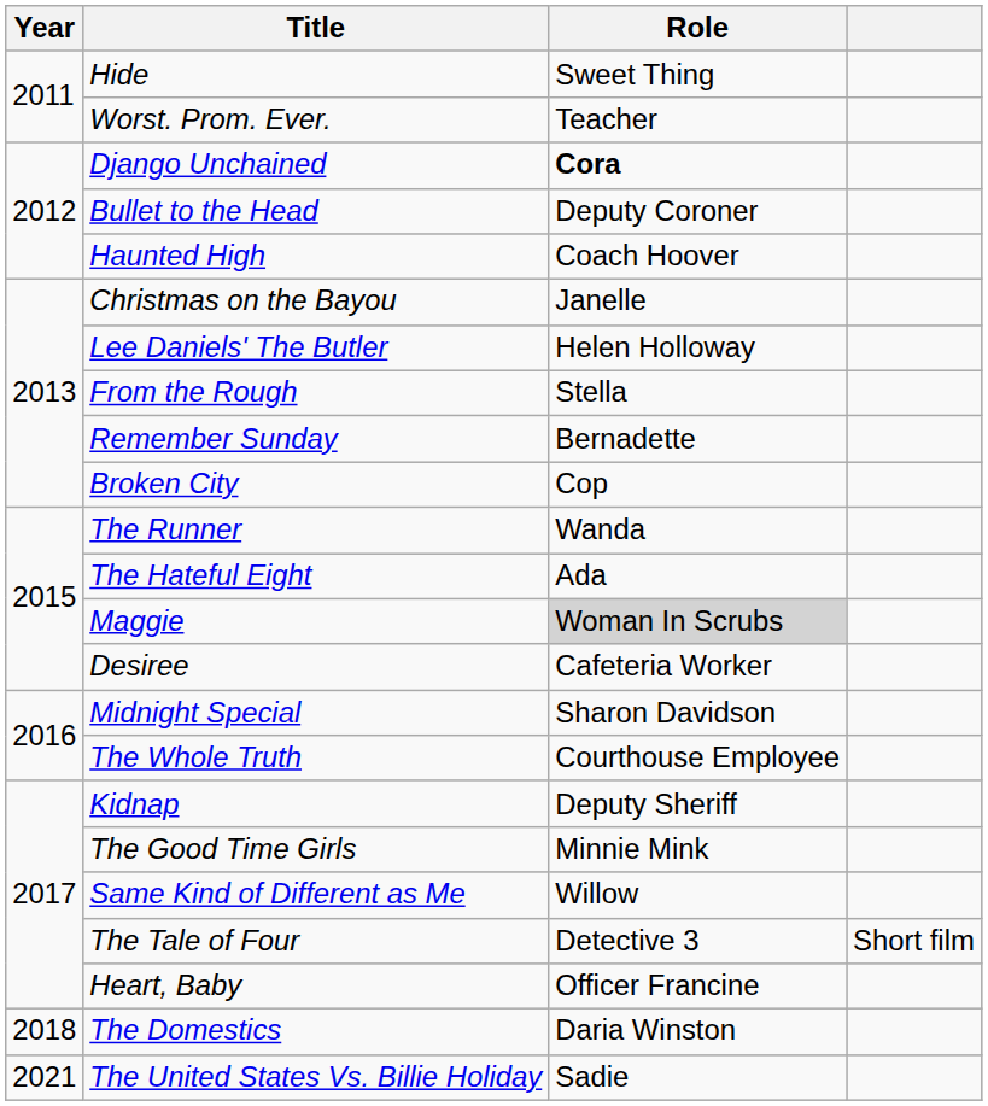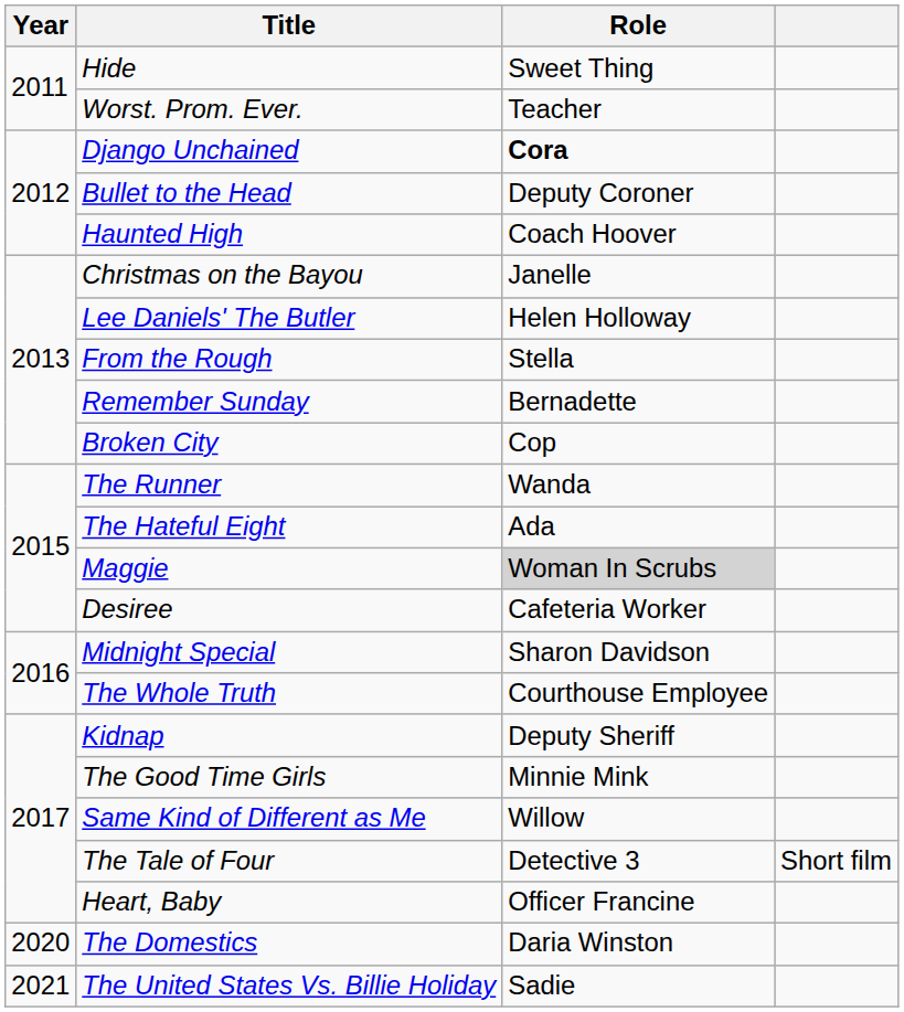The Domestics | Year: 2018 -> 2020
